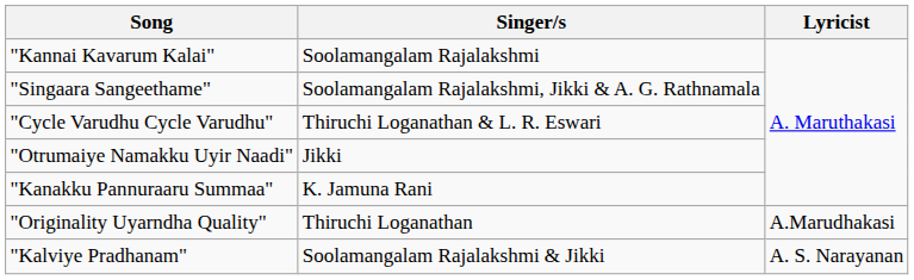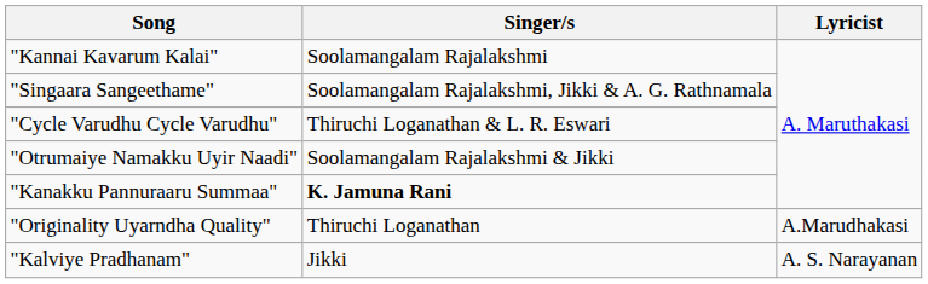"Otrumaiye Namakku Uyir Naadi" | Singer/s: Jikki -> Soolamangalam Rajalakshmi & Jikki
"Kanakku Pannuraaru Summaa" | Singer/s: normal -> bold
"Kalviye Pradhanam" | Singer/s: Soolamangalam Rajalakshmi & Jikki -> Jikki
